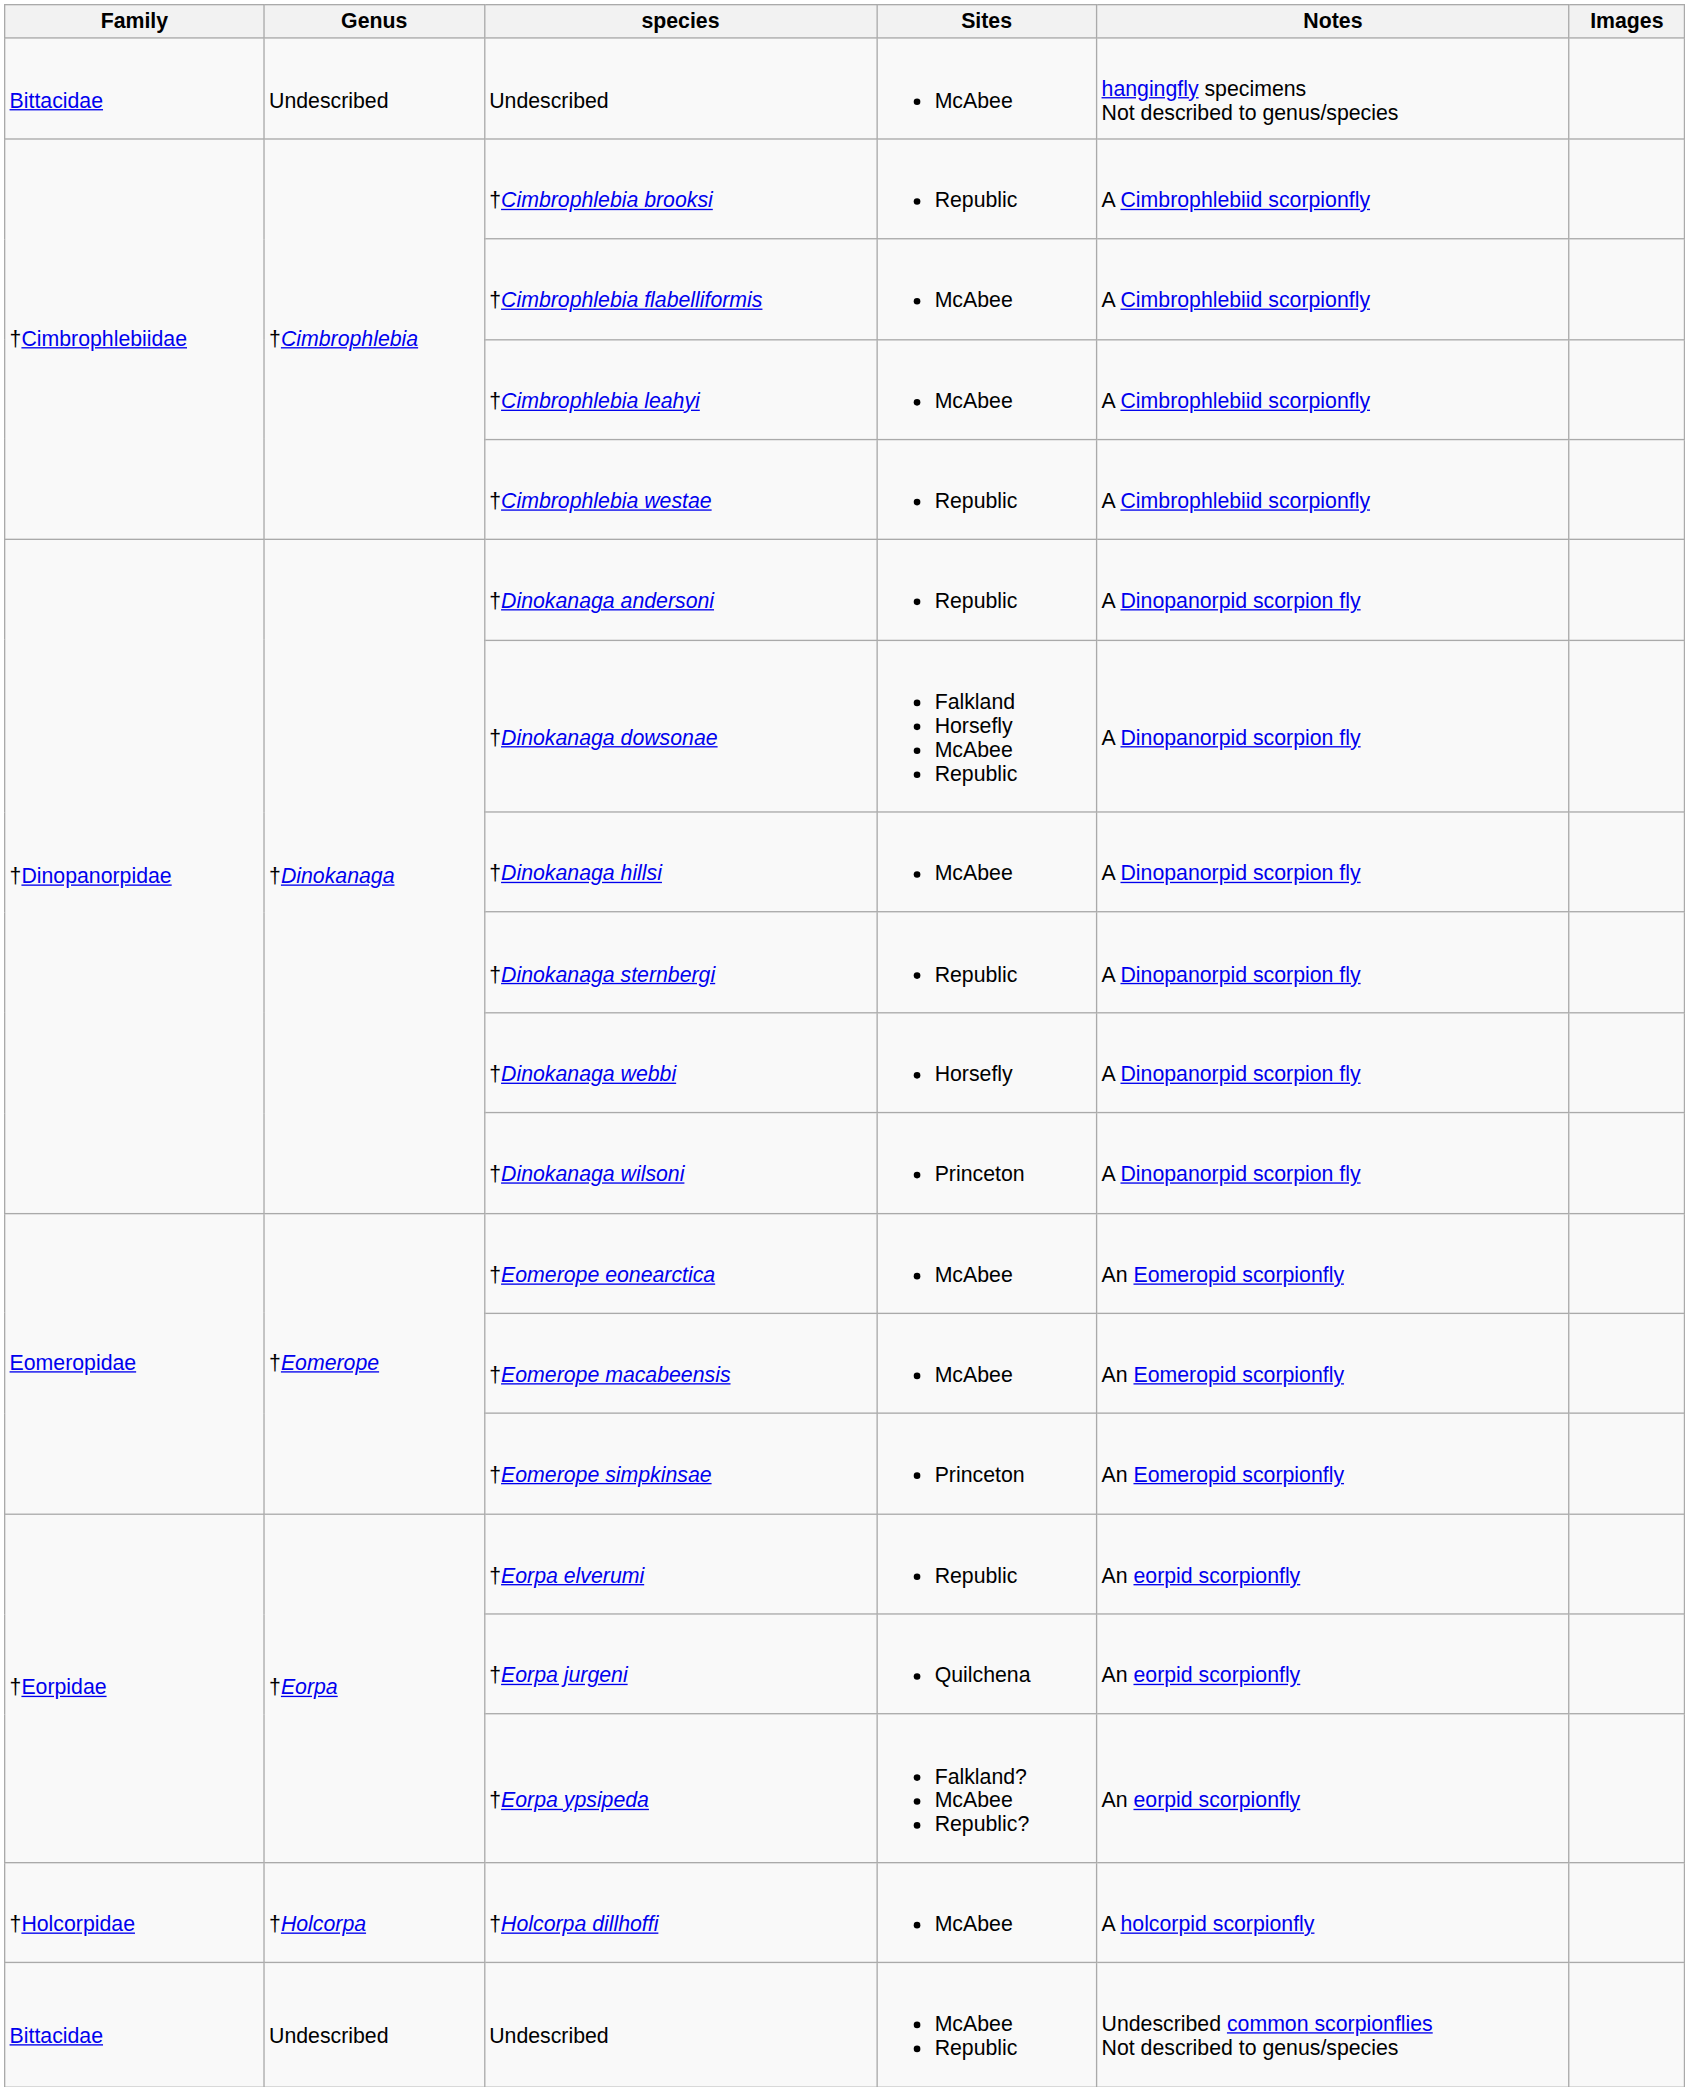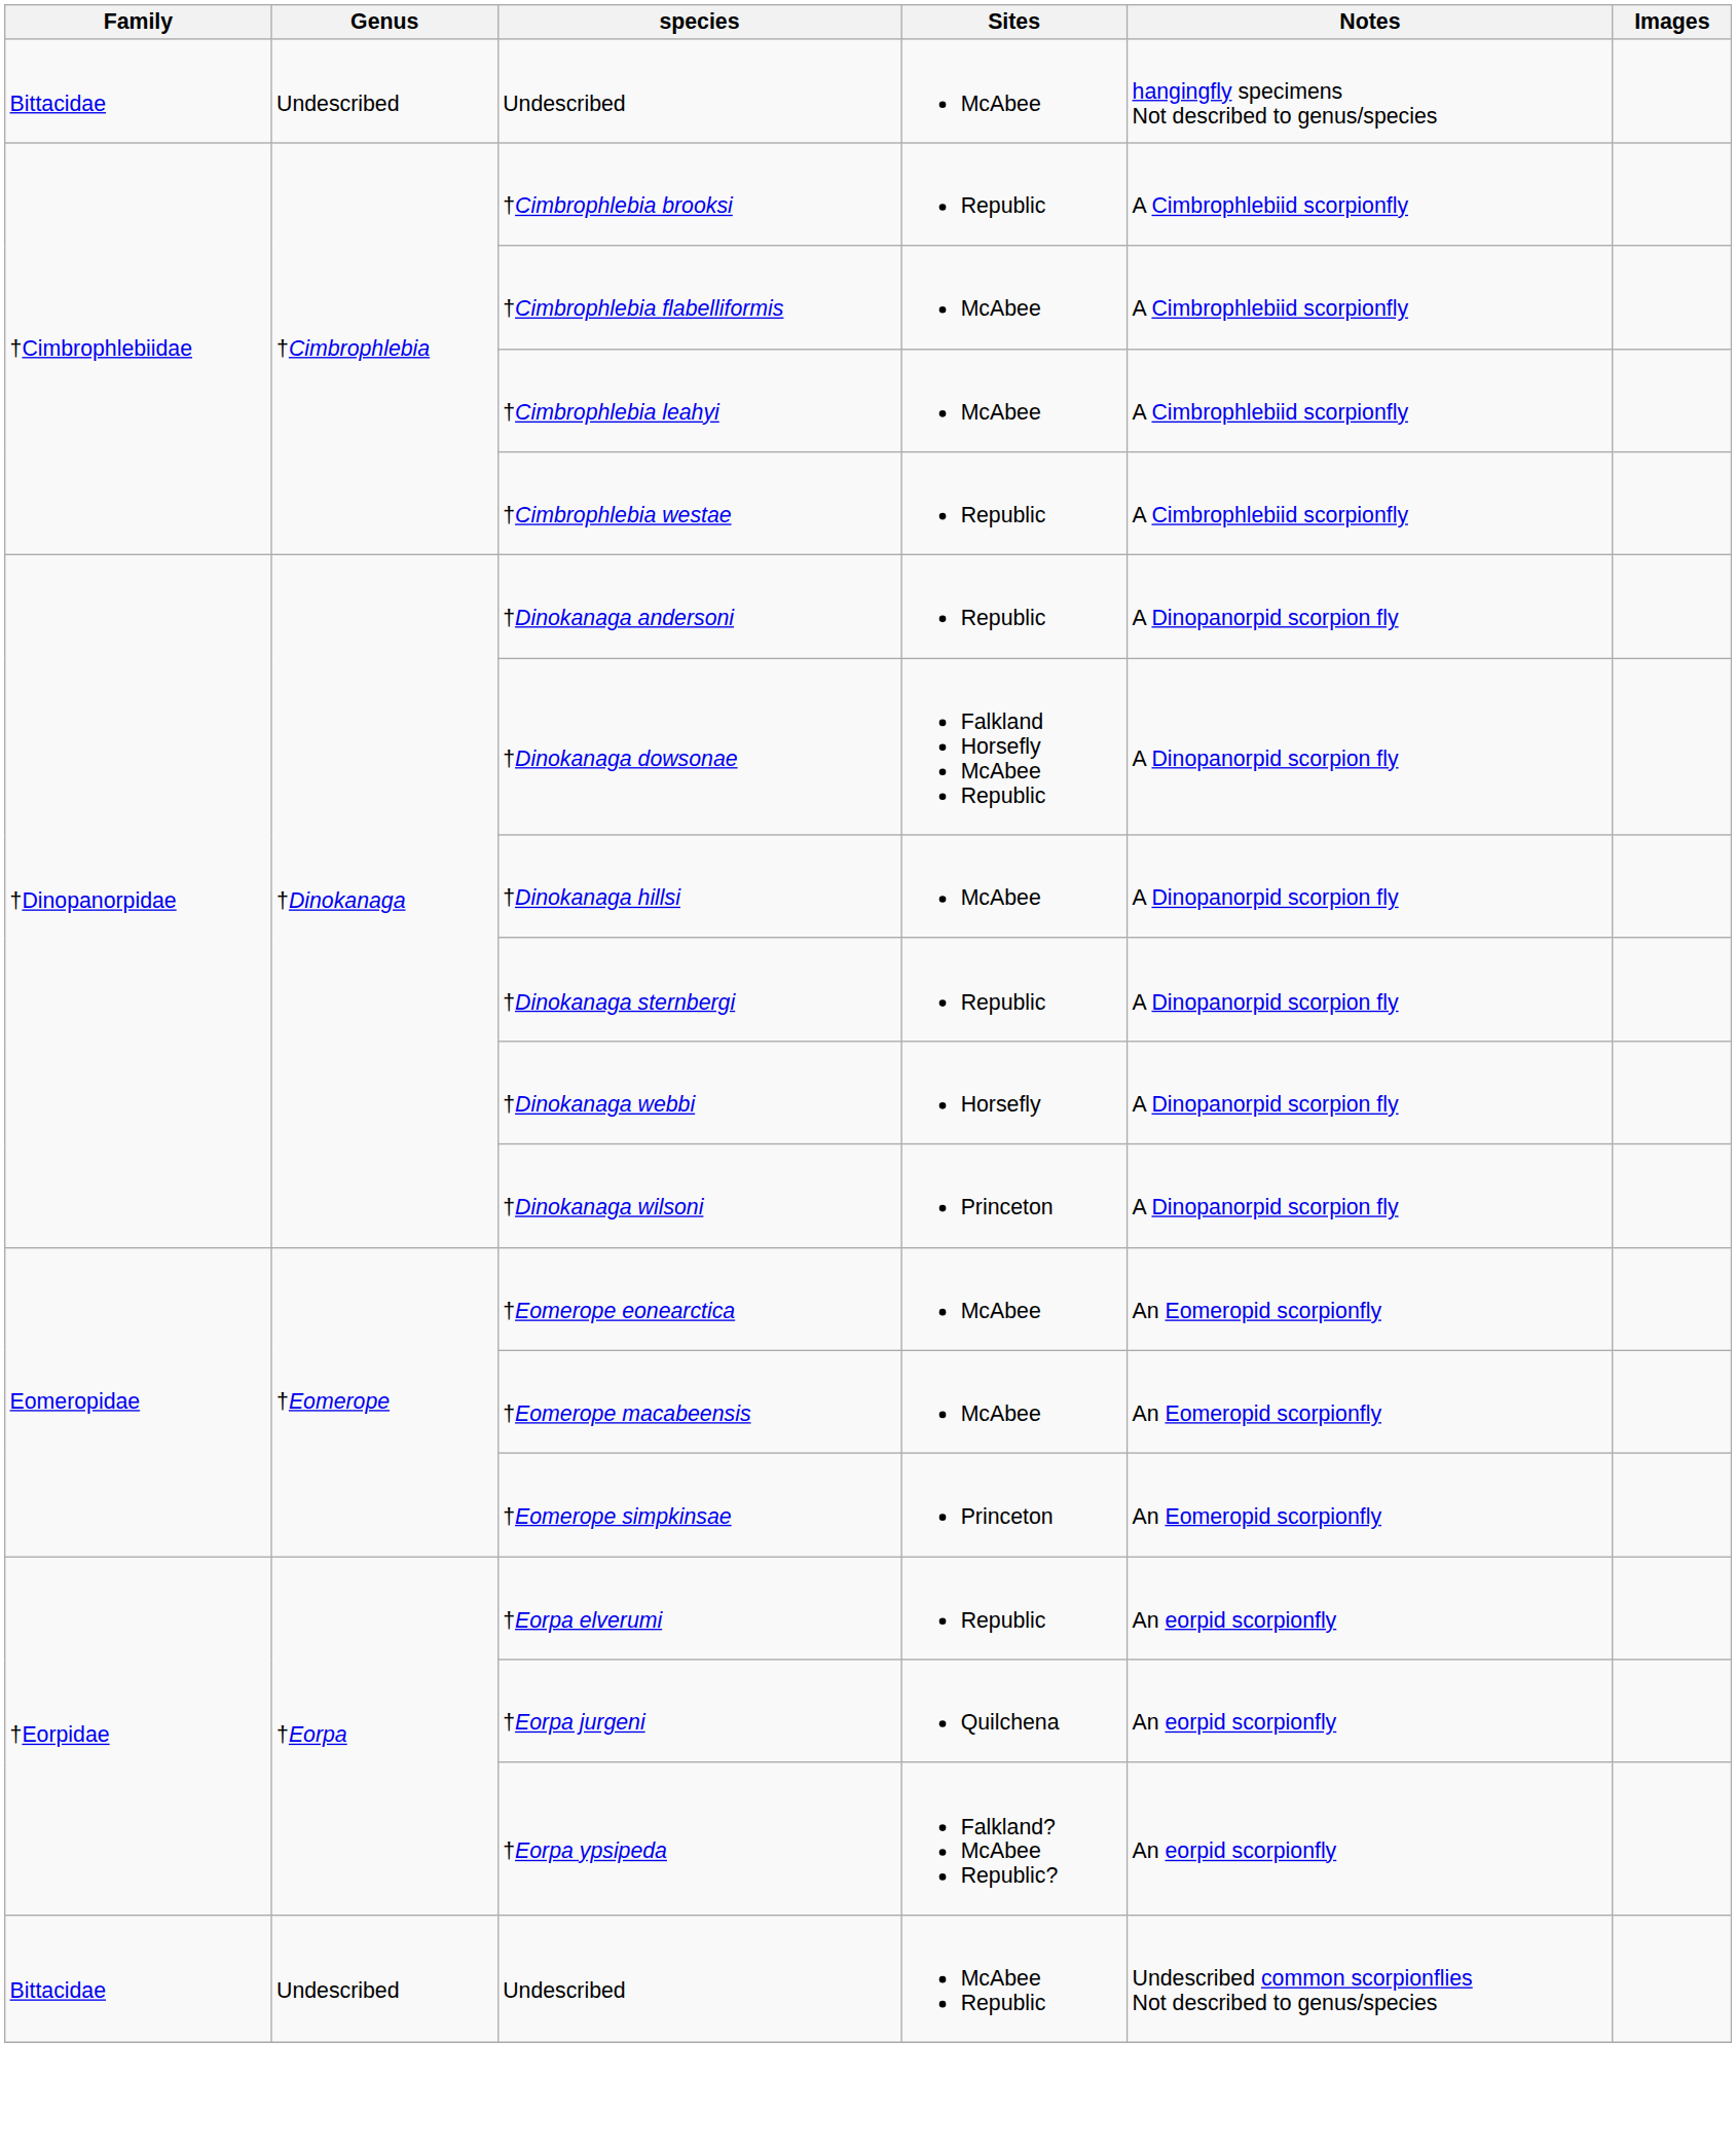- row: †Holcorpidae | †Holcorpa | †Holcorpa dillhoffi | McAbee | A holcorpid scorpionfly
